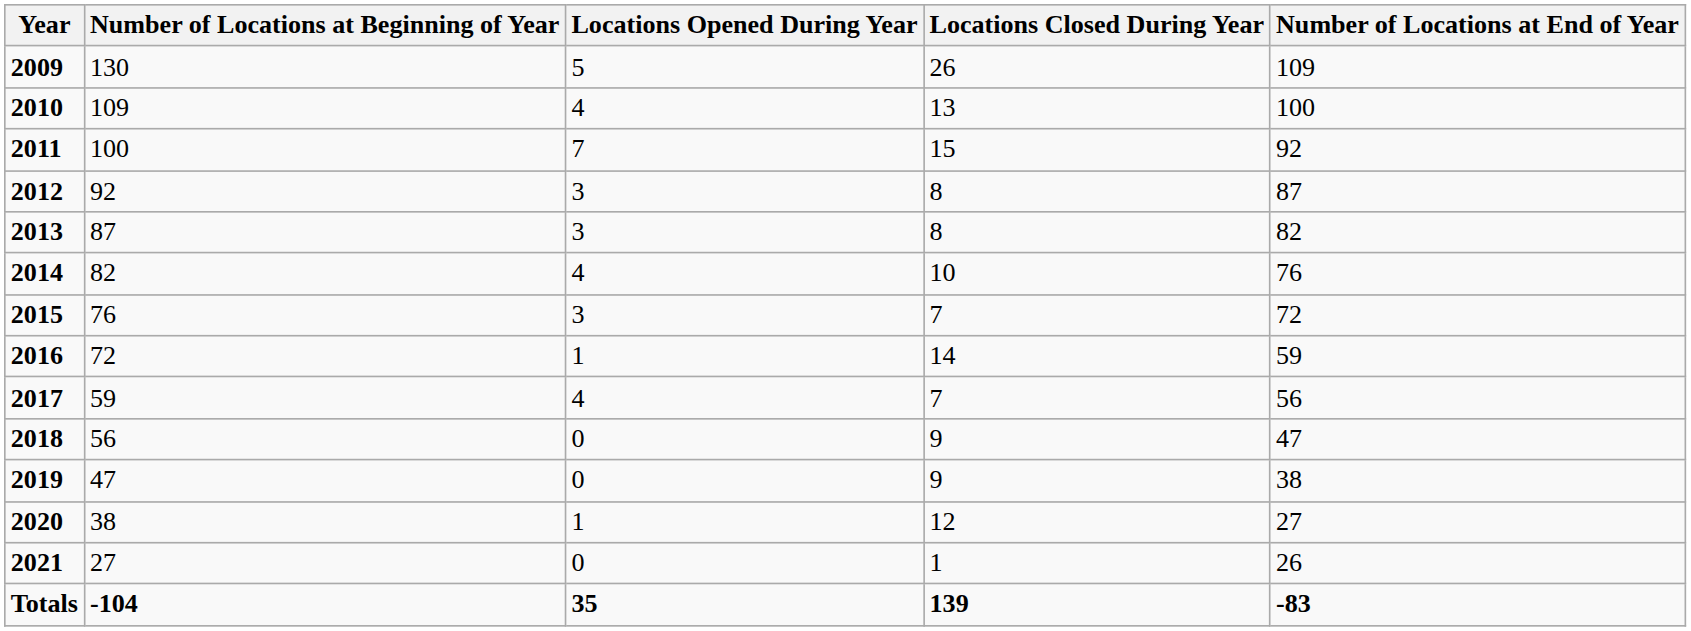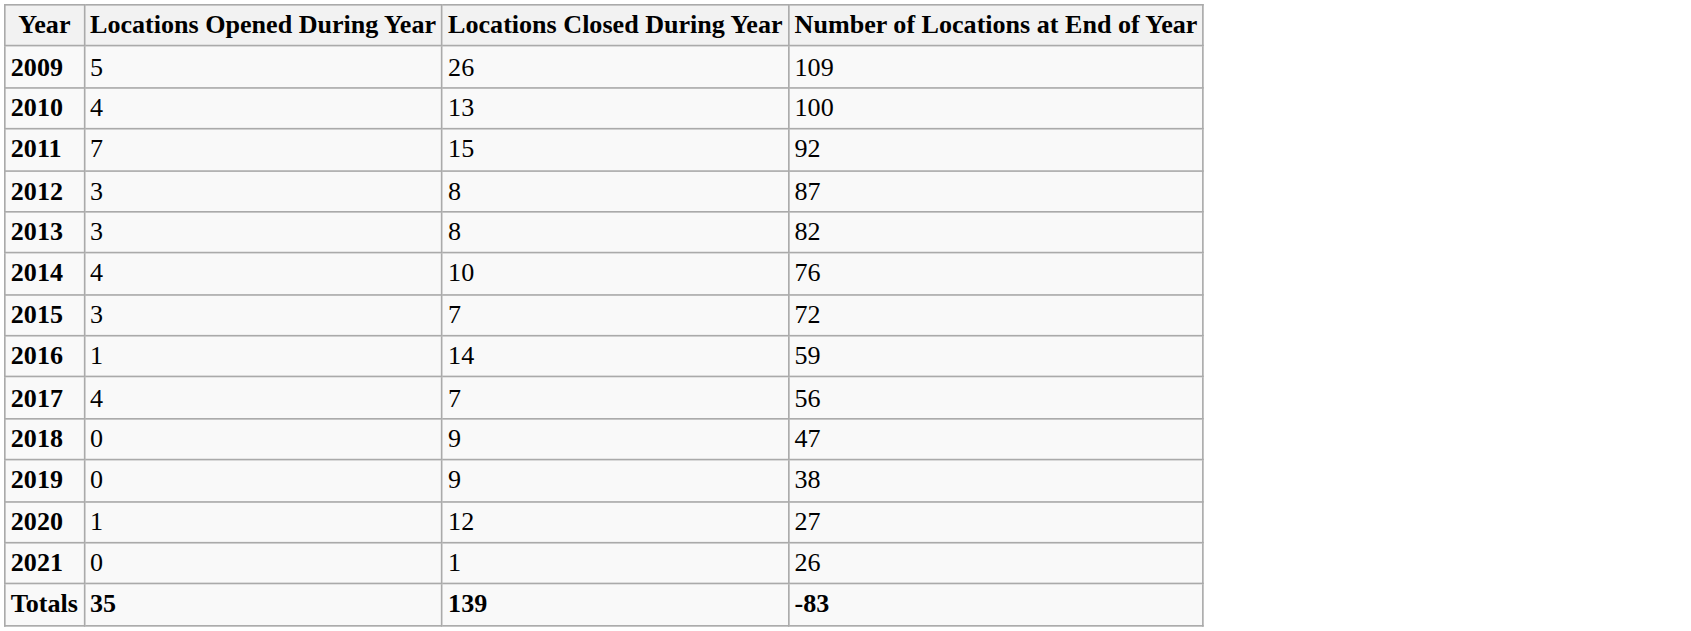- column: Number of Locations at Beginning of Year | 130 | 109 | 100 | 92 | 87 | 82 | 76 | 72 | 59 | 56 | 47 | 38 | 27 | -104
